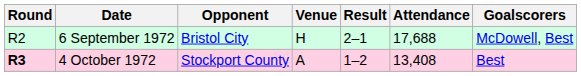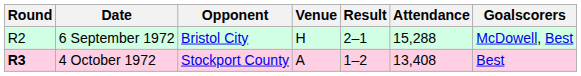6 September 1972 | Attendance: 17,688 -> 15,288
